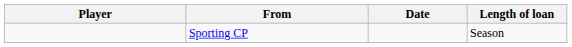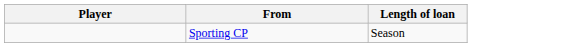- column: Date
